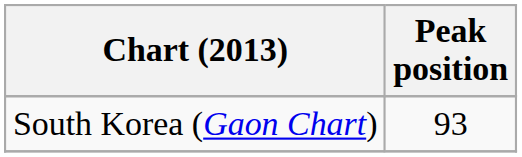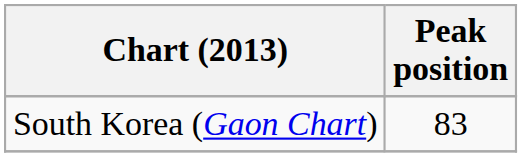South Korea (Gaon Chart) | Peak position: 93 -> 83
